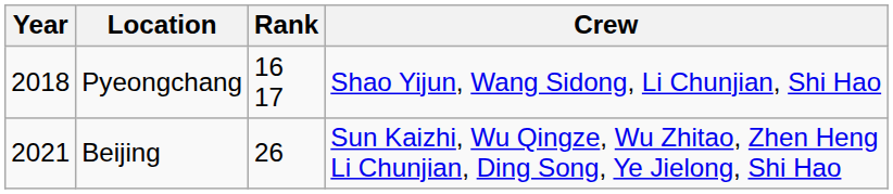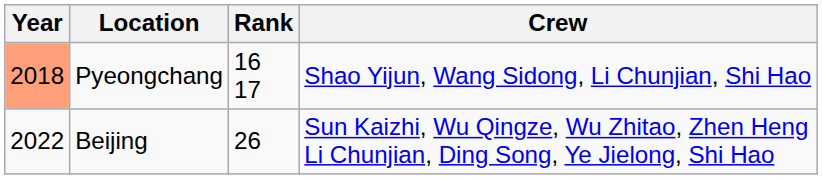Pyeongchang | Year: no background -> lightsalmon background
Beijing | Year: 2021 -> 2022
